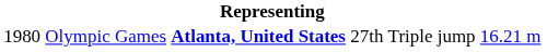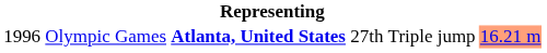Olympic Games | column 1: 1980 -> 1996
Olympic Games | column 6: no background -> lightsalmon background
